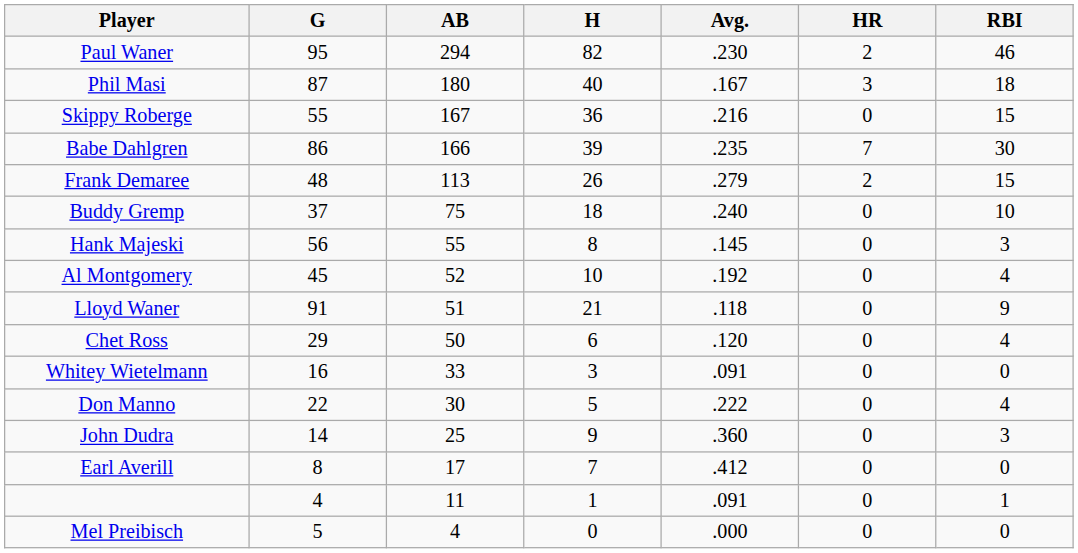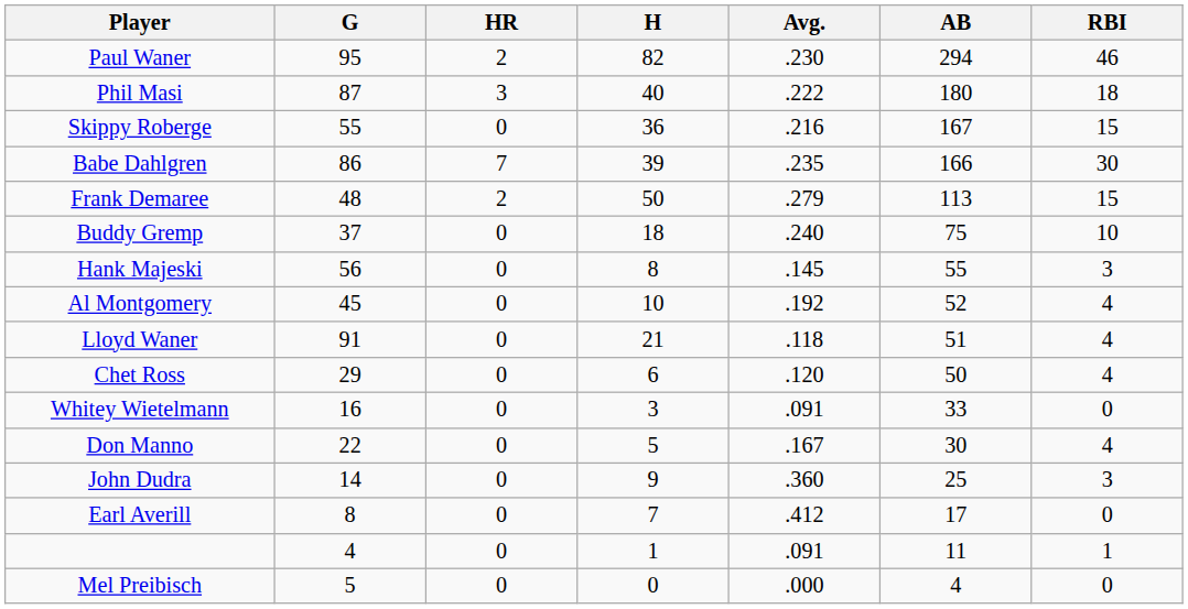columns swapped: AB <-> HR
Phil Masi | Avg.: .167 -> .222
Frank Demaree | H: 26 -> 50
Lloyd Waner | RBI: 9 -> 4
Don Manno | Avg.: .222 -> .167
